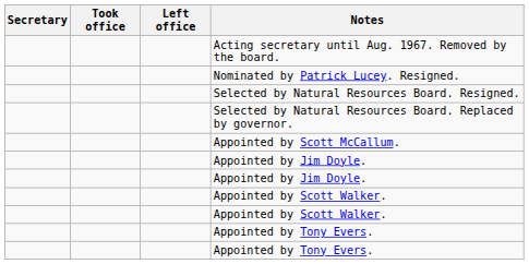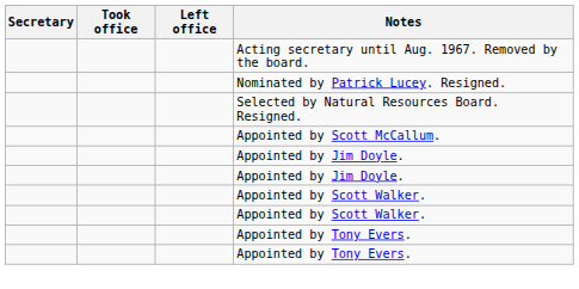- row: Selected by Natural Resources Board. Replaced by governor.
